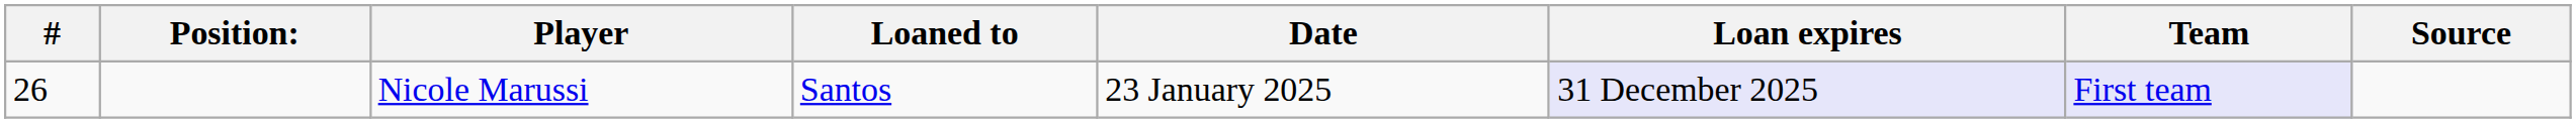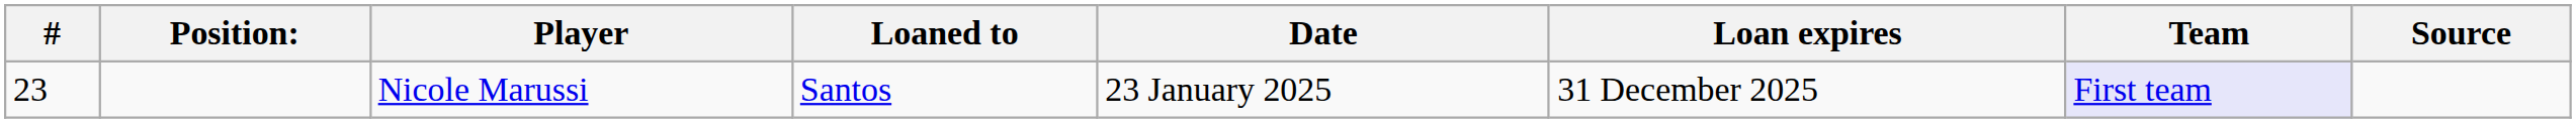Nicole Marussi | #: 26 -> 23
Nicole Marussi | Loan expires: lavender background -> no background
